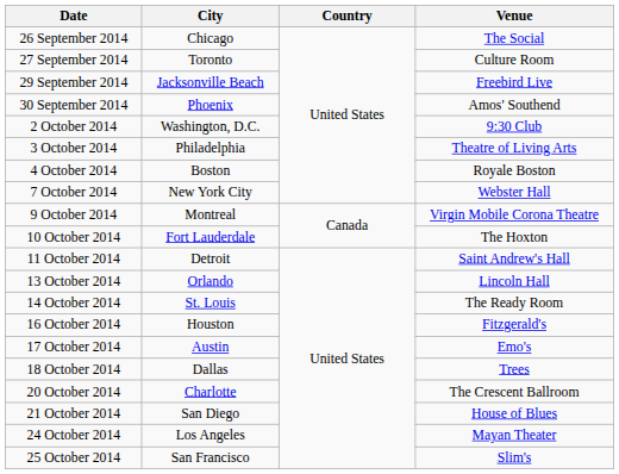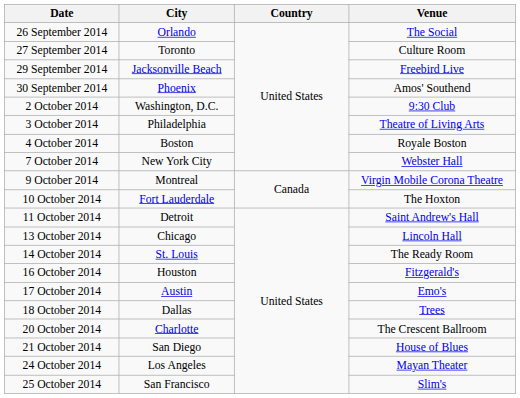26 September 2014 | City: Chicago -> Orlando
13 October 2014 | City: Orlando -> Chicago
